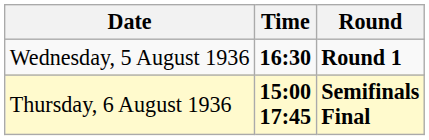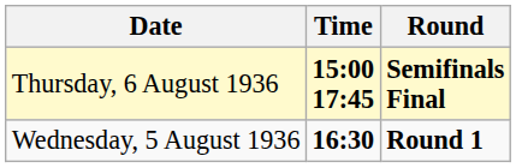rows swapped: Wednesday, 5 August 1936 <-> Thursday, 6 August 1936
